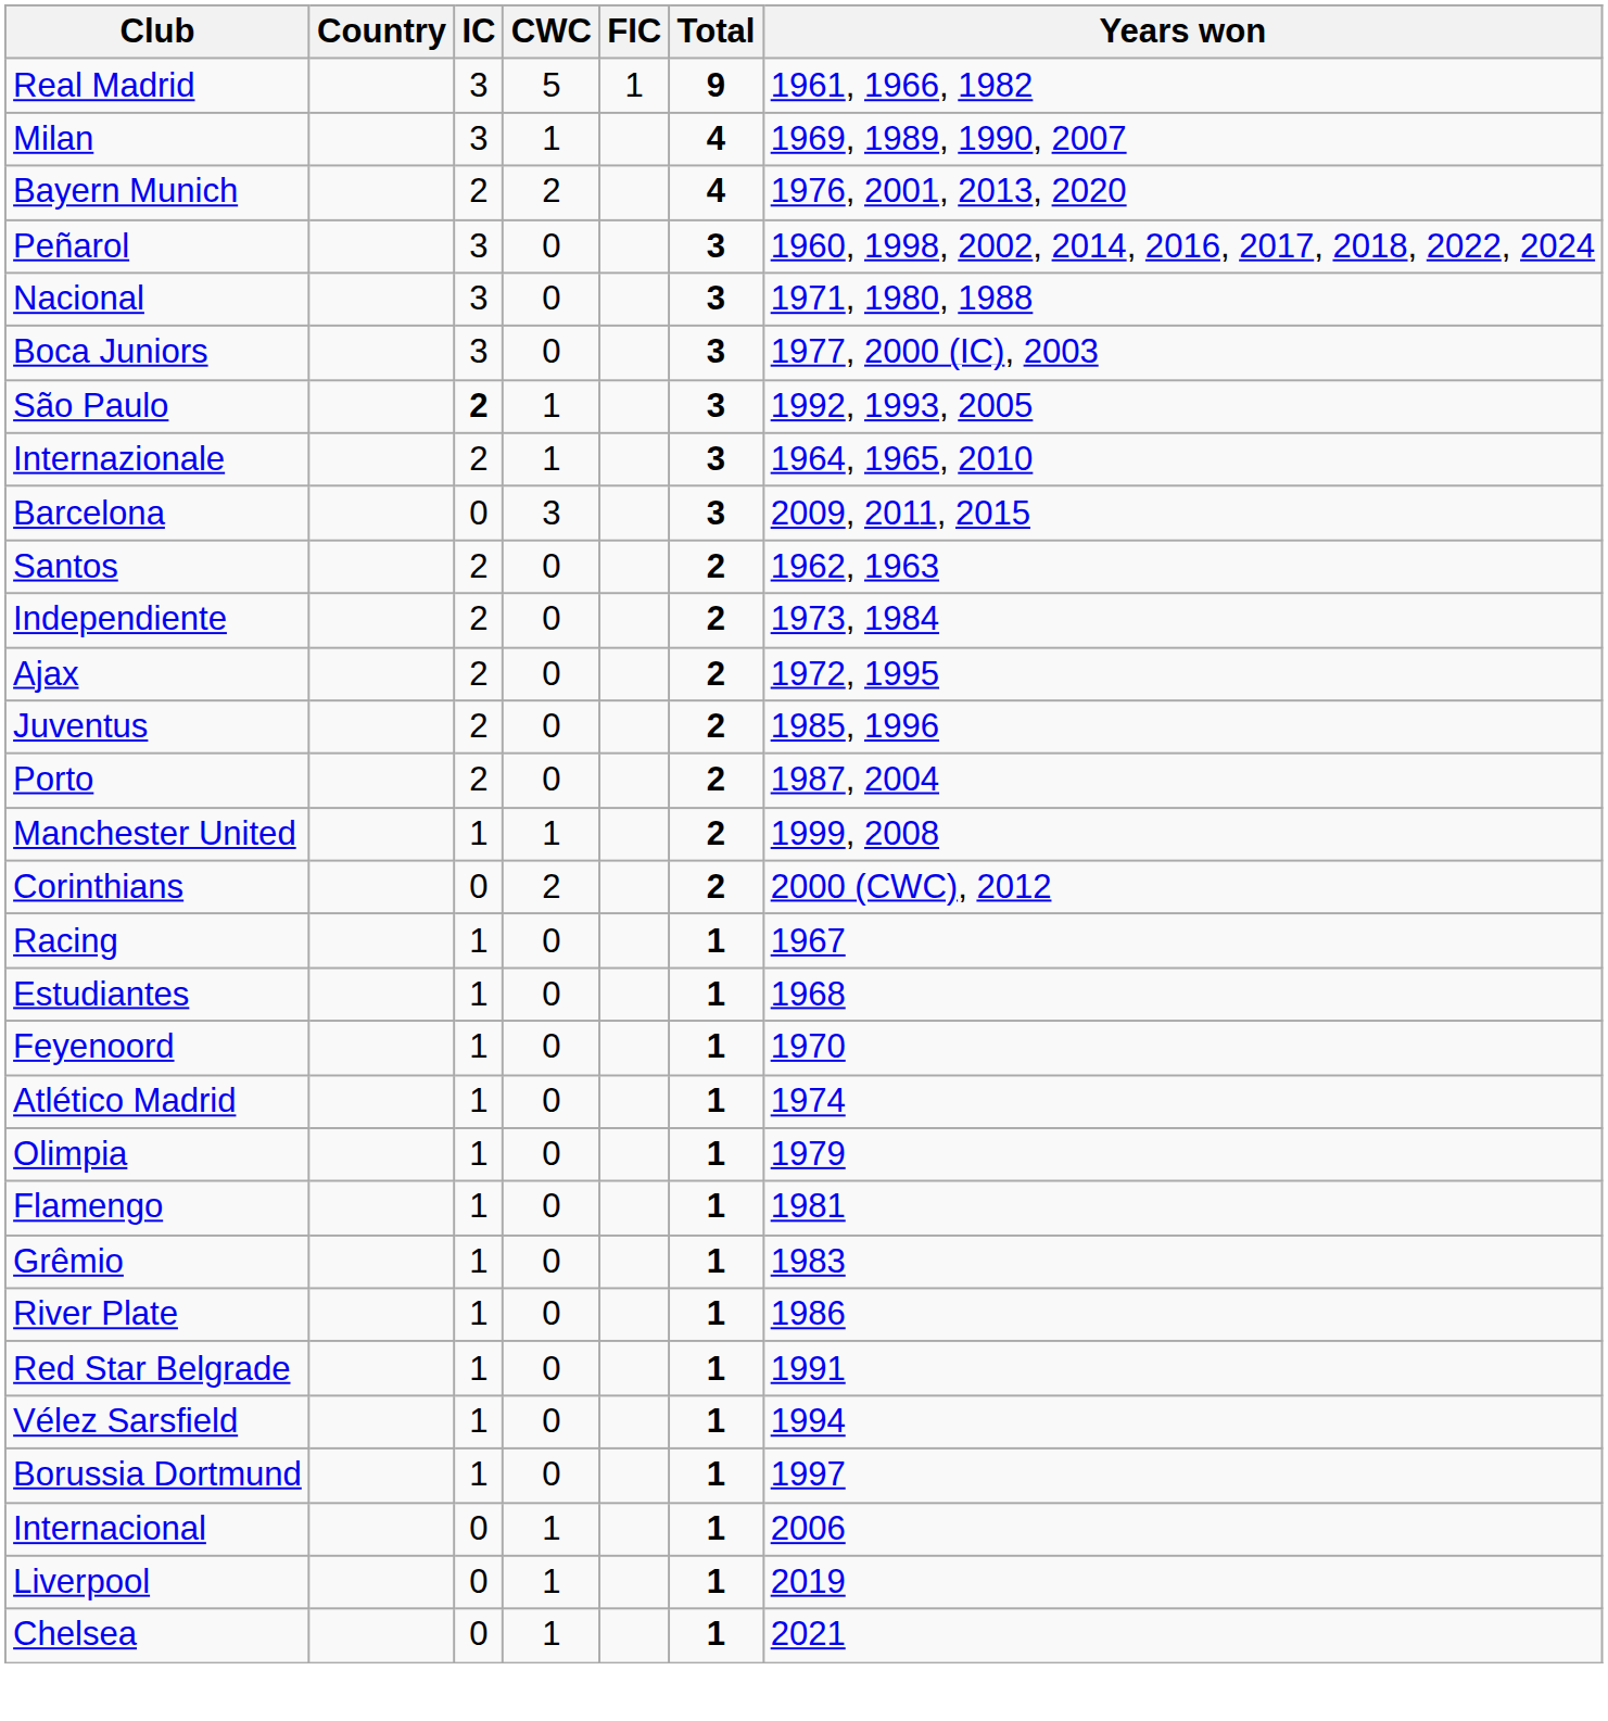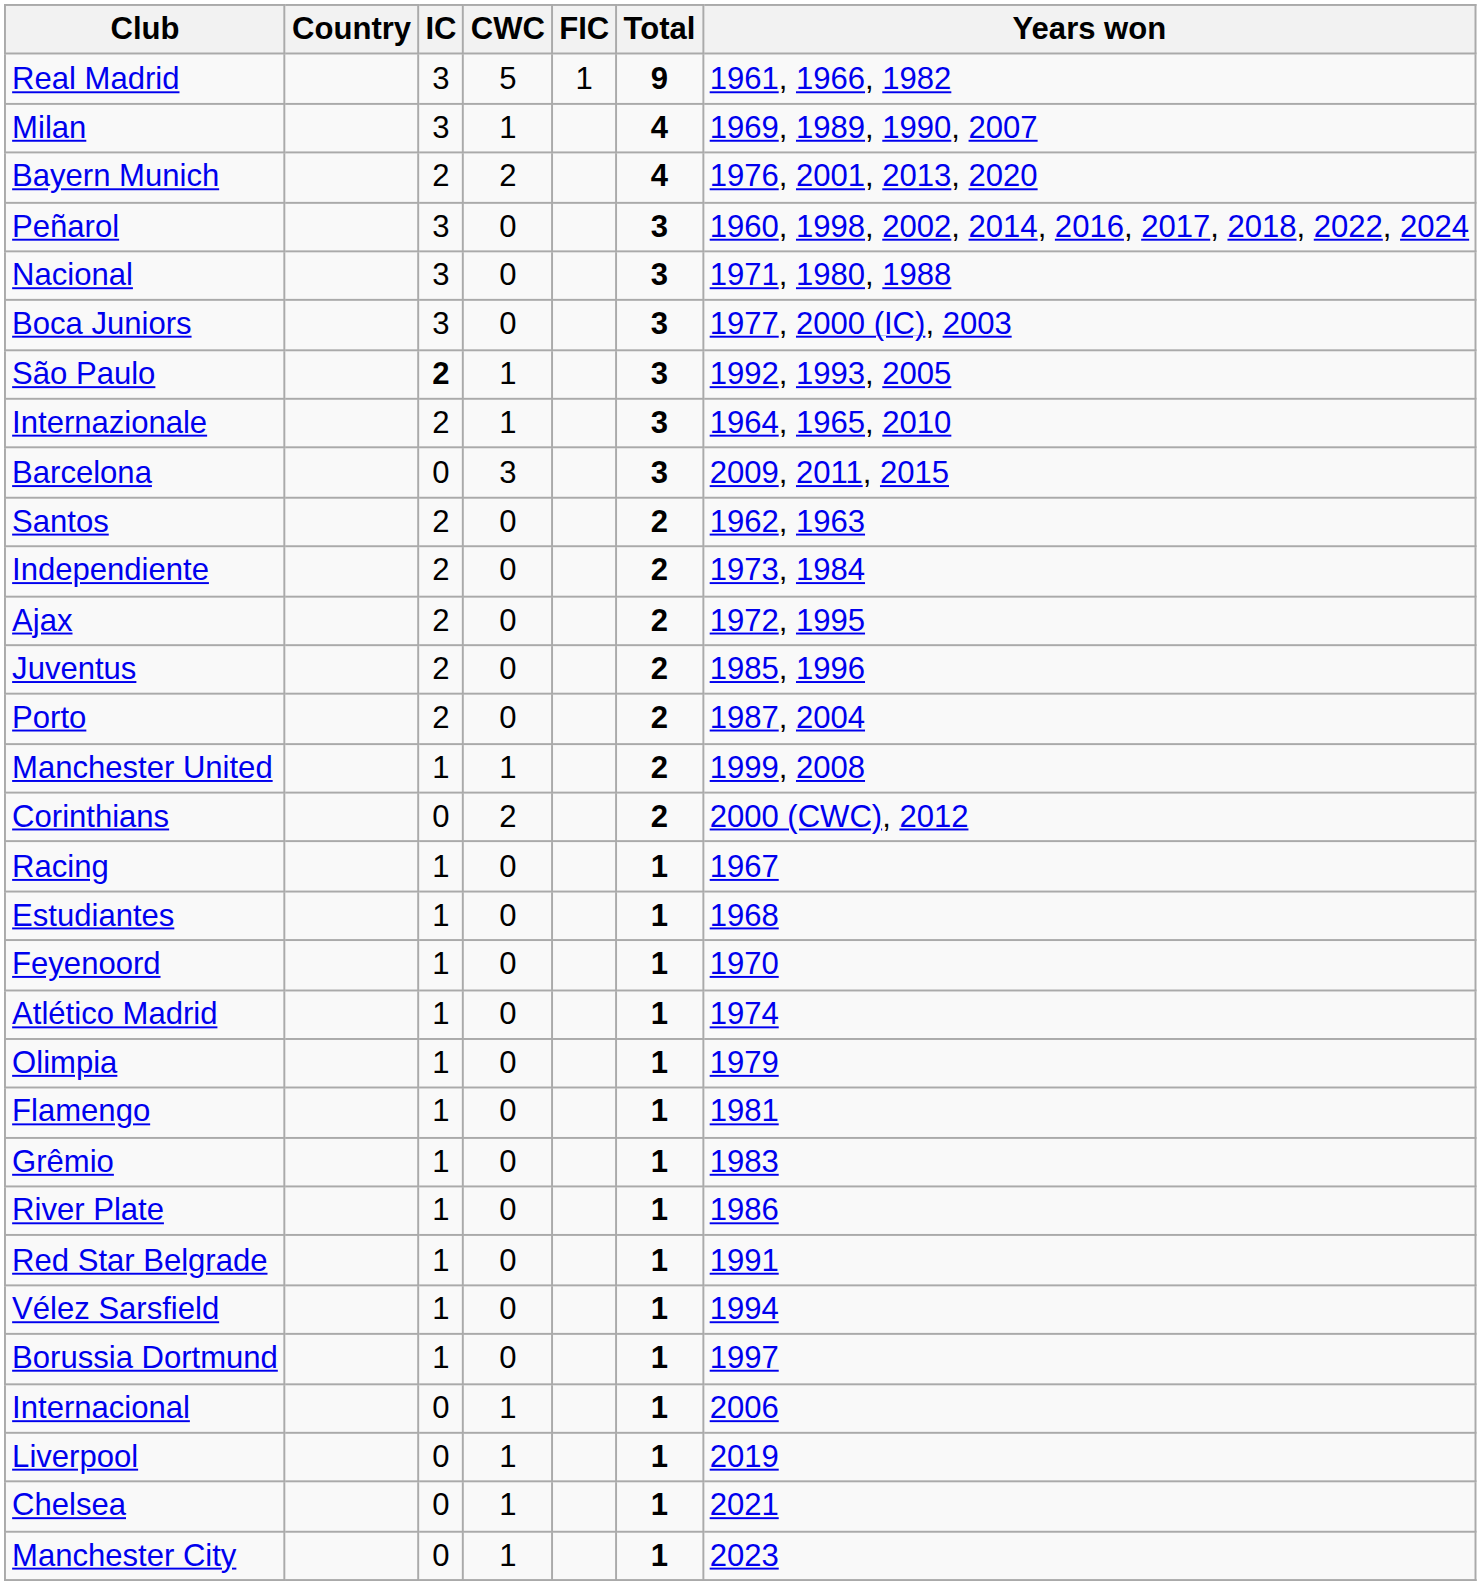+ row: Manchester City | 0 | 1 | 1 | 2023
